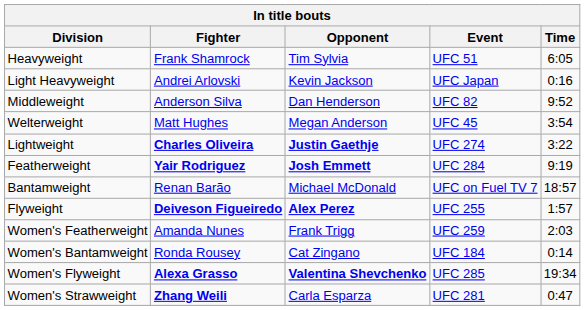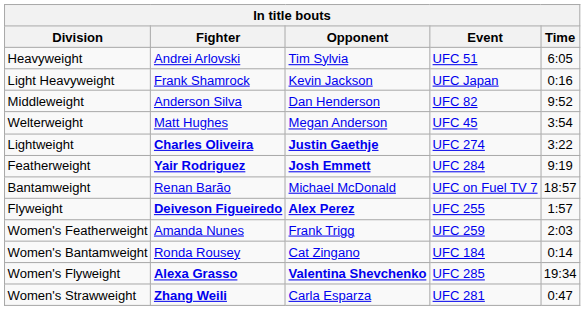Heavyweight | Fighter: Frank Shamrock -> Andrei Arlovski
Light Heavyweight | Fighter: Andrei Arlovski -> Frank Shamrock
